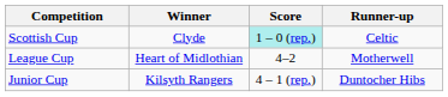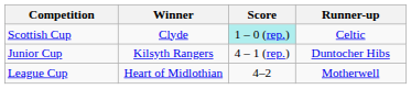rows swapped: League Cup <-> Junior Cup
